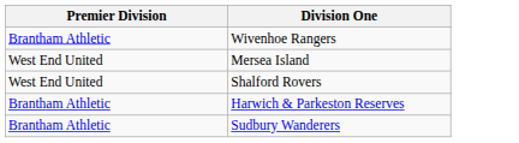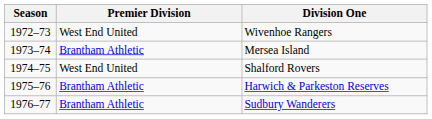+ column: Season | 1972–73 | 1973–74 | 1974–75 | 1975–76 | 1976–77
Wivenhoe Rangers | Premier Division: Brantham Athletic -> West End United
Mersea Island | Premier Division: West End United -> Brantham Athletic
